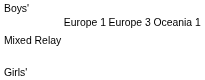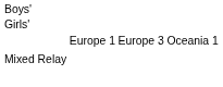rows swapped: Girls' <-> Mixed Relay
